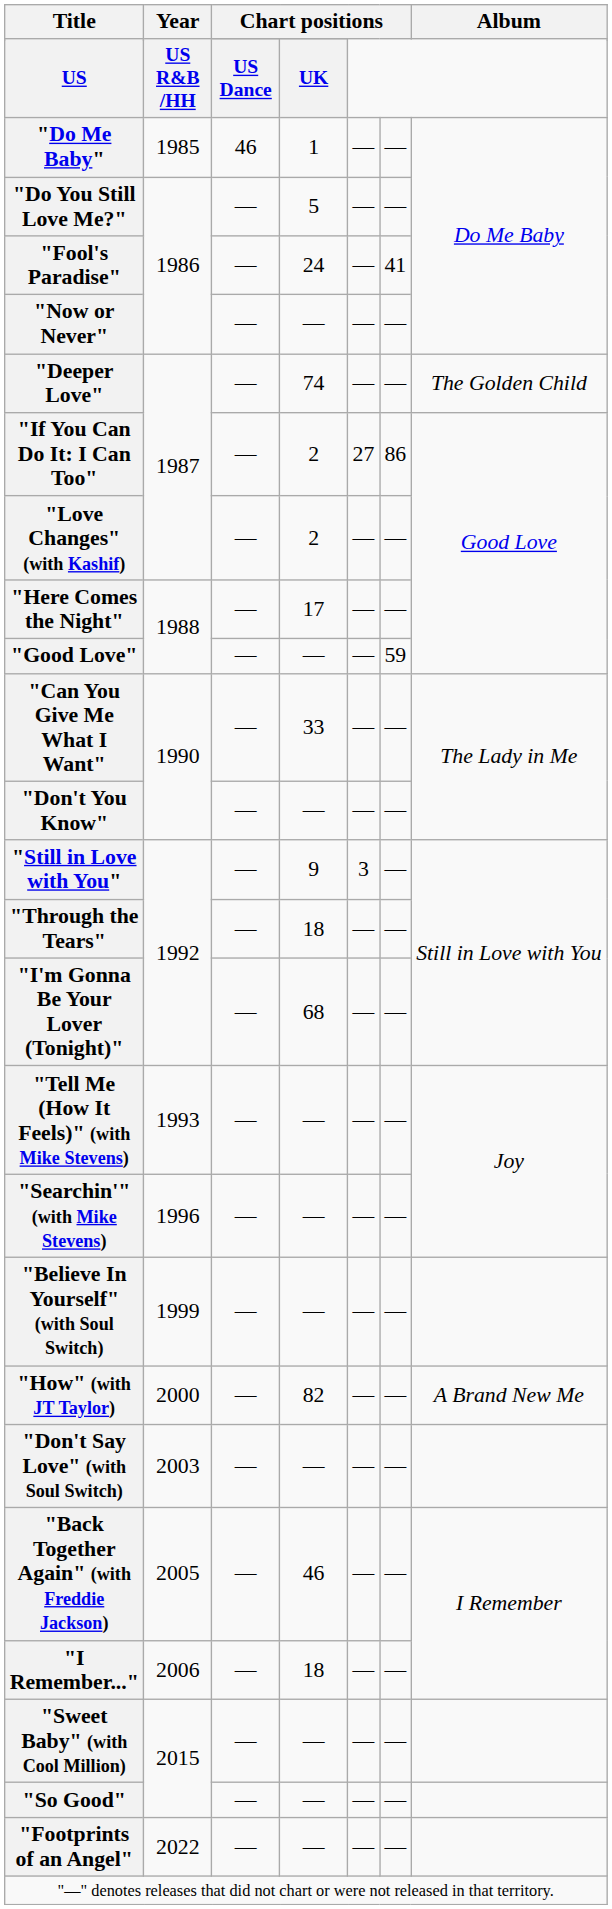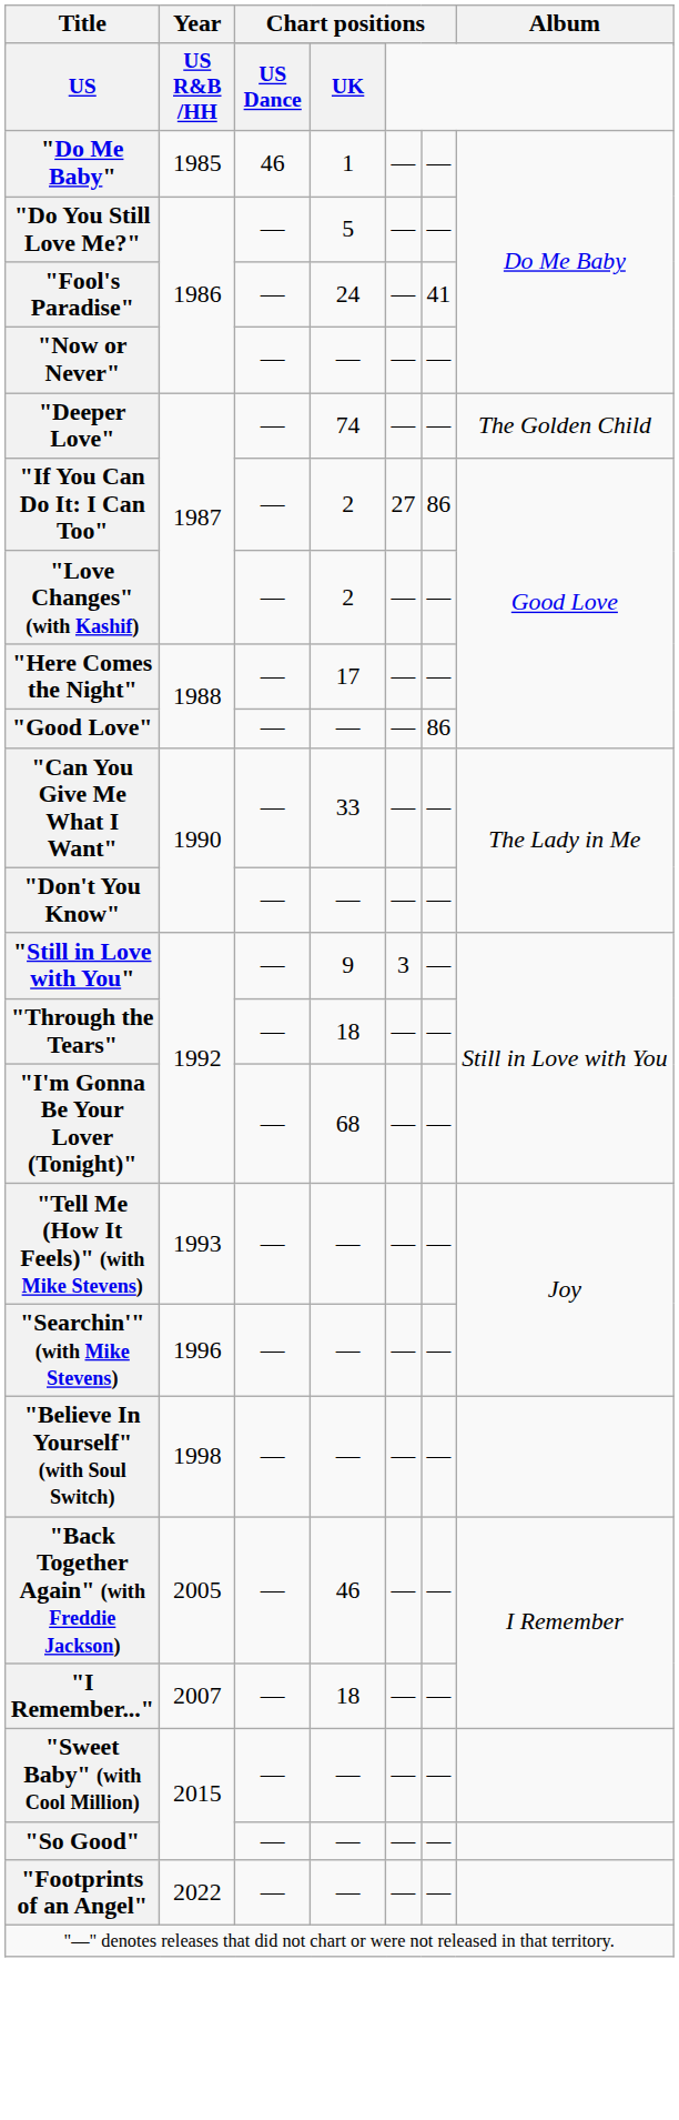"Good Love" | column 6: 59 -> 86
"Believe In Yourself" (with Soul Switch) | Year: 1999 -> 1998
- row: "How" (with JT Taylor) | 2000 | — | 82 | — | — | A Brand New Me
- row: "Don't Say Love" (with Soul Switch) | 2003 | — | — | — | —
"I Remember..." | Year: 2006 -> 2007
